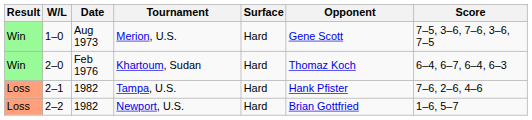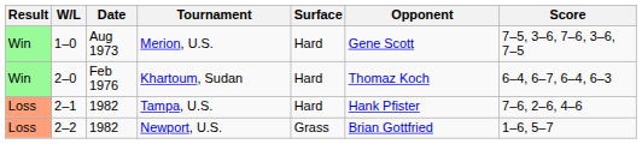Newport, U.S. | Surface: Hard -> Grass
